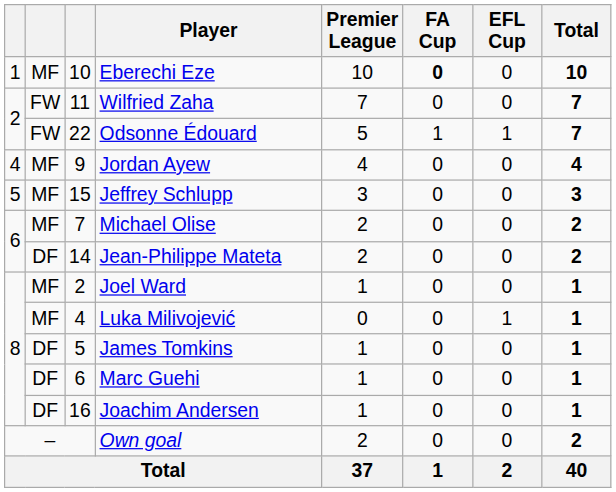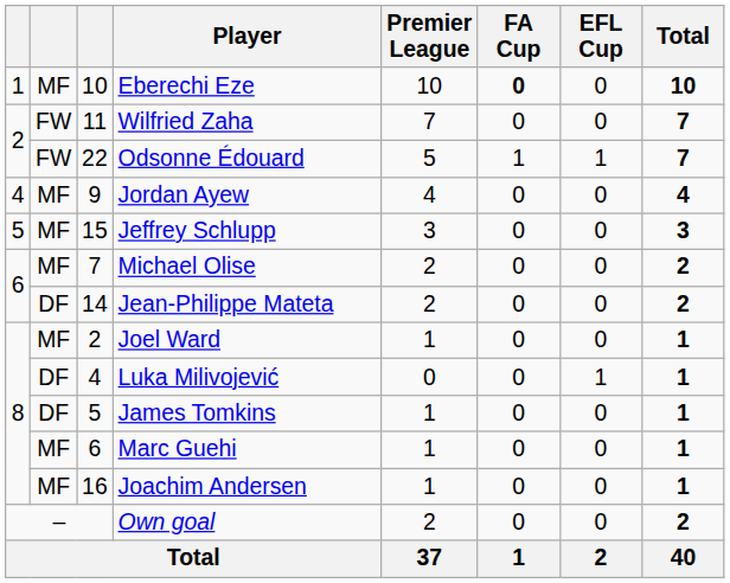Luka Milivojević | column 2: MF -> DF
Marc Guehi | column 2: DF -> MF
Joachim Andersen | column 2: DF -> MF
